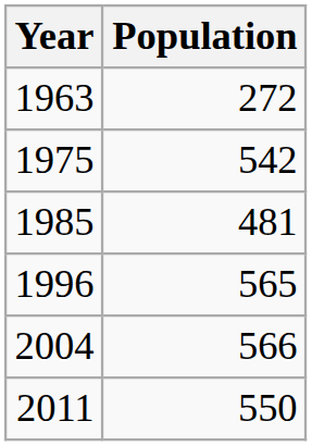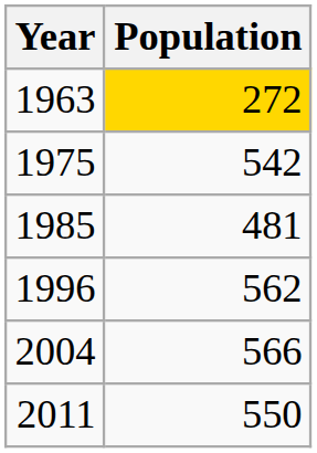1963 | Population: no background -> gold background
1996 | Population: 565 -> 562
